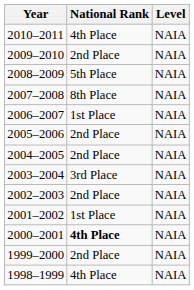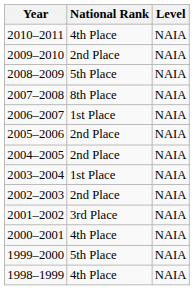2003–2004 | National Rank: 3rd Place -> 1st Place
2001–2002 | National Rank: 1st Place -> 3rd Place
2000–2001 | National Rank: bold -> normal
1999–2000 | National Rank: 2nd Place -> 5th Place
